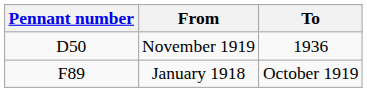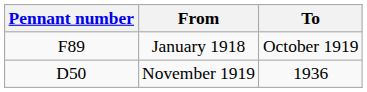rows swapped: January 1918 <-> November 1919
